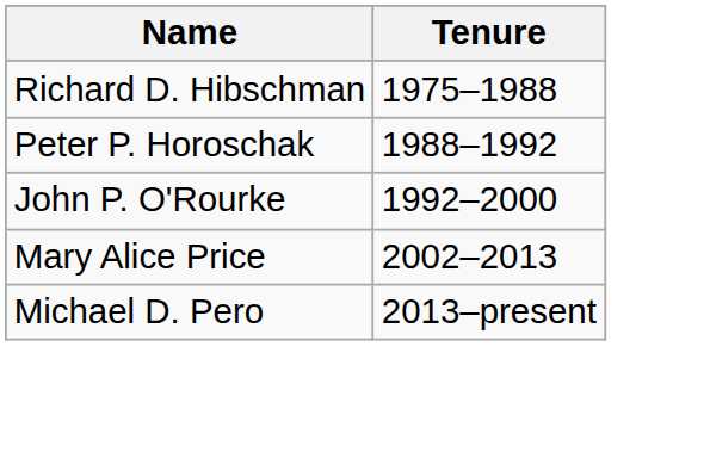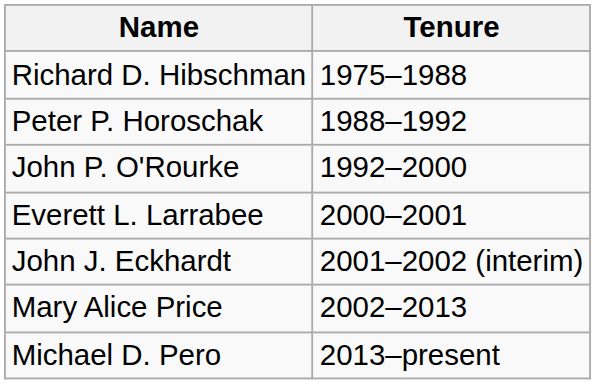+ row: Everett L. Larrabee | 2000–2001
+ row: John J. Eckhardt | 2001–2002 (interim)
